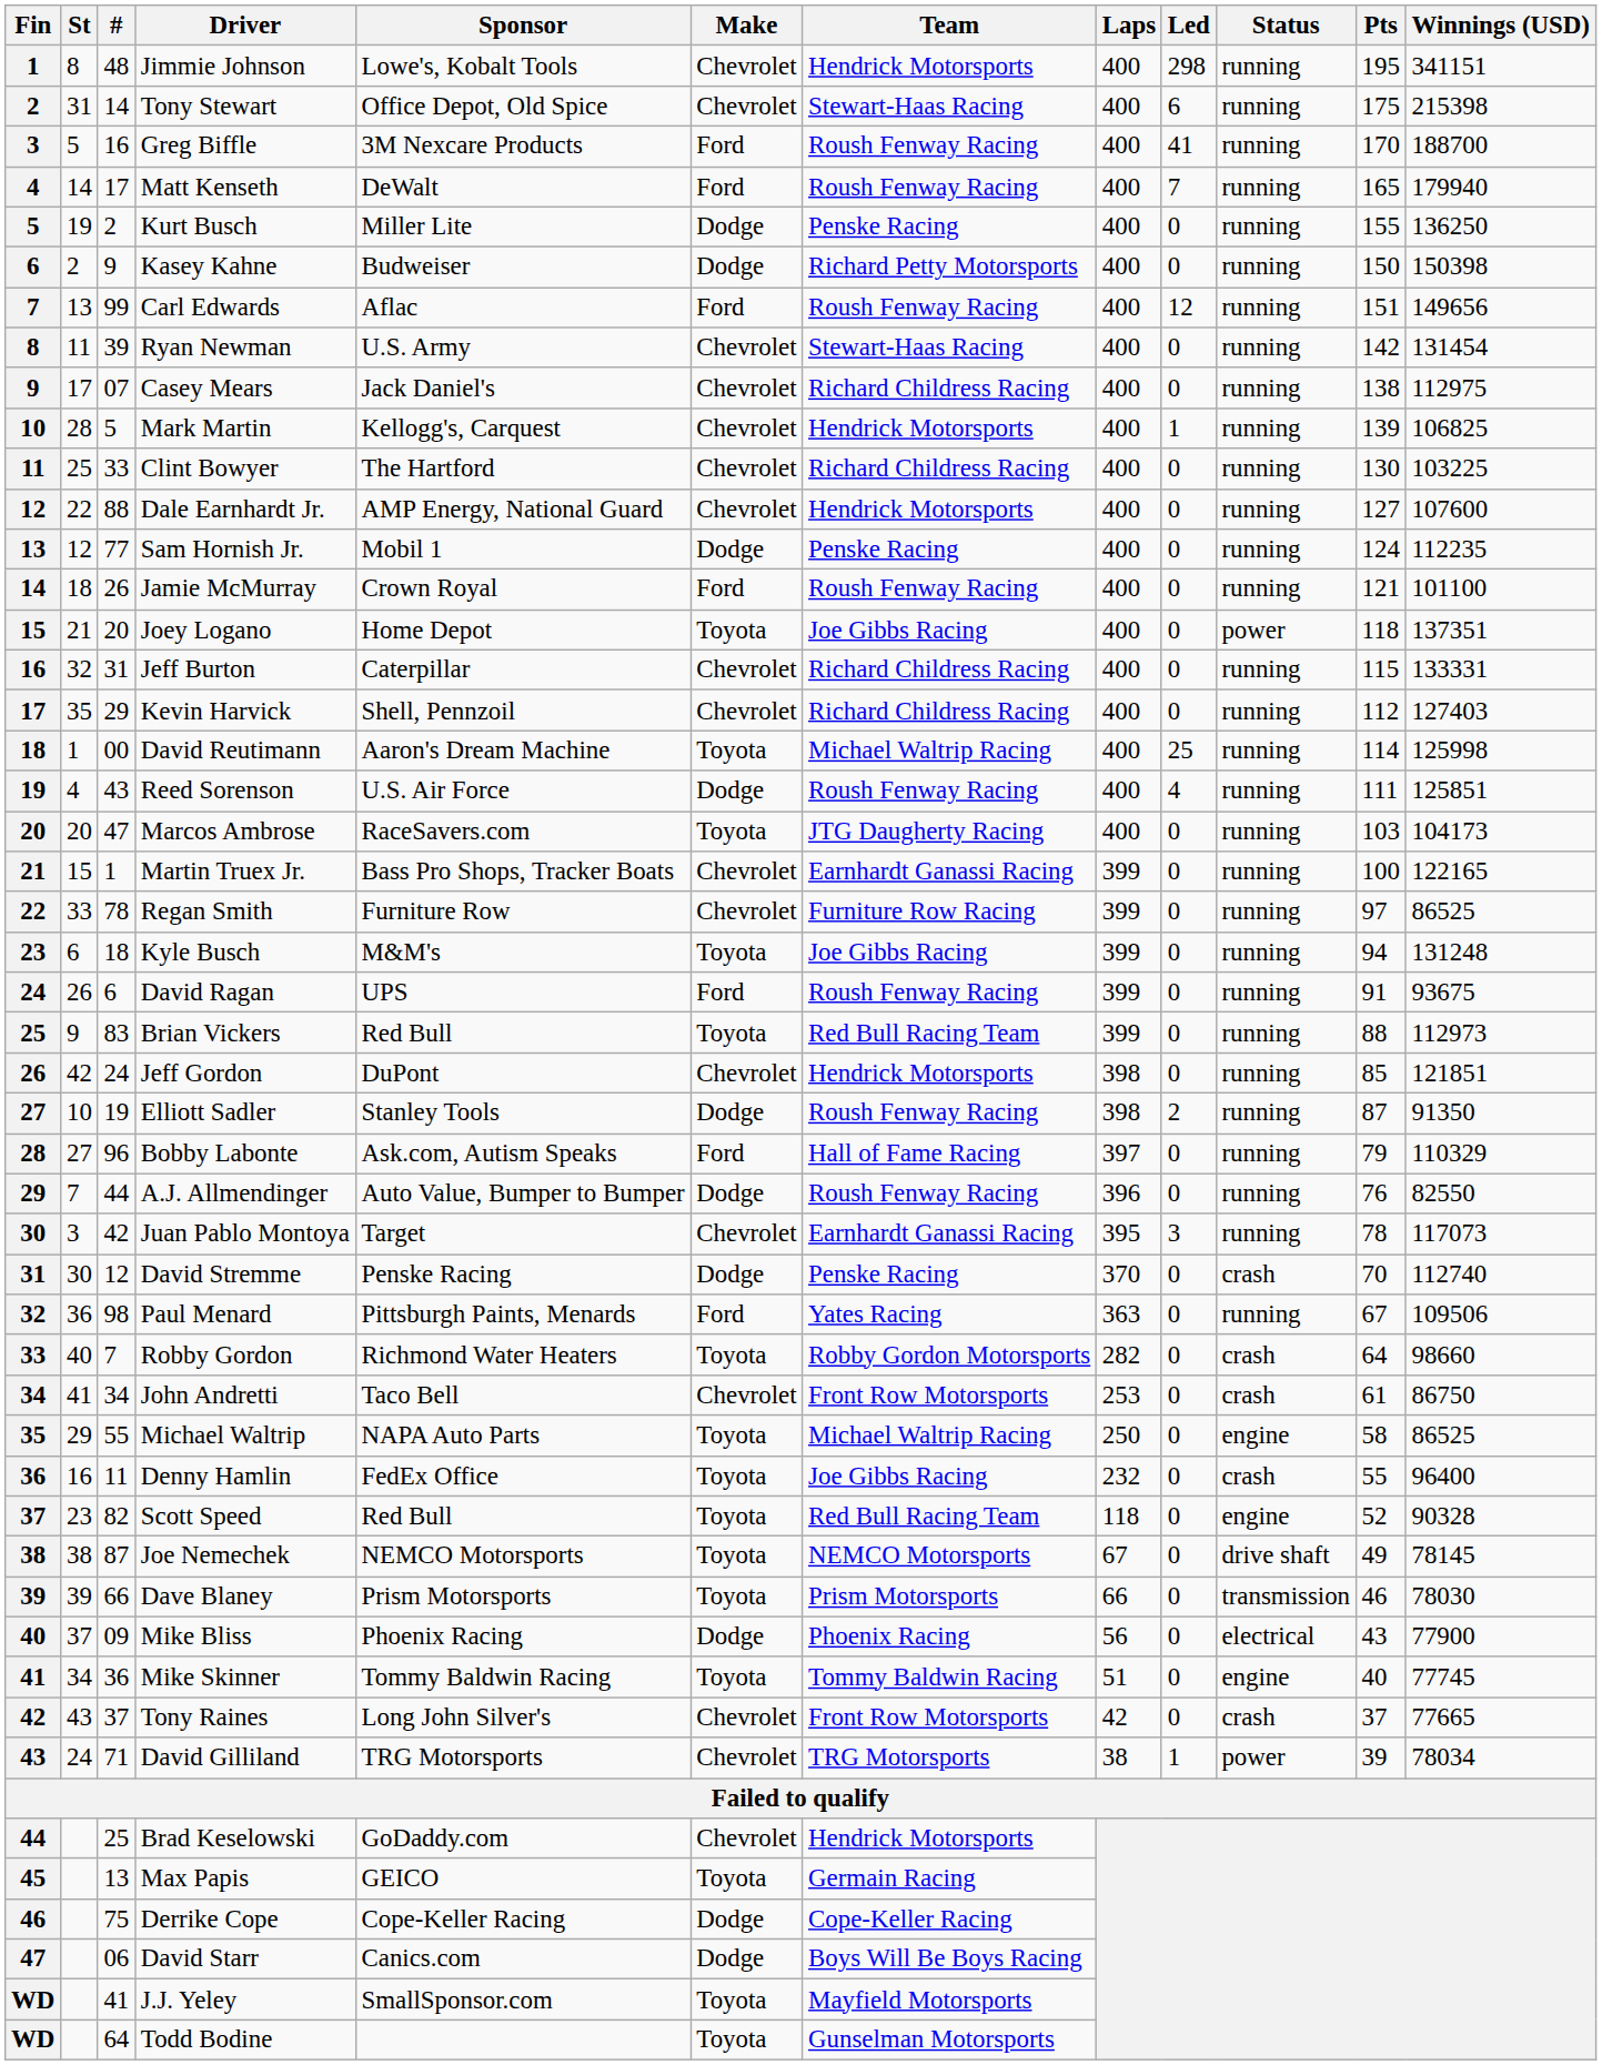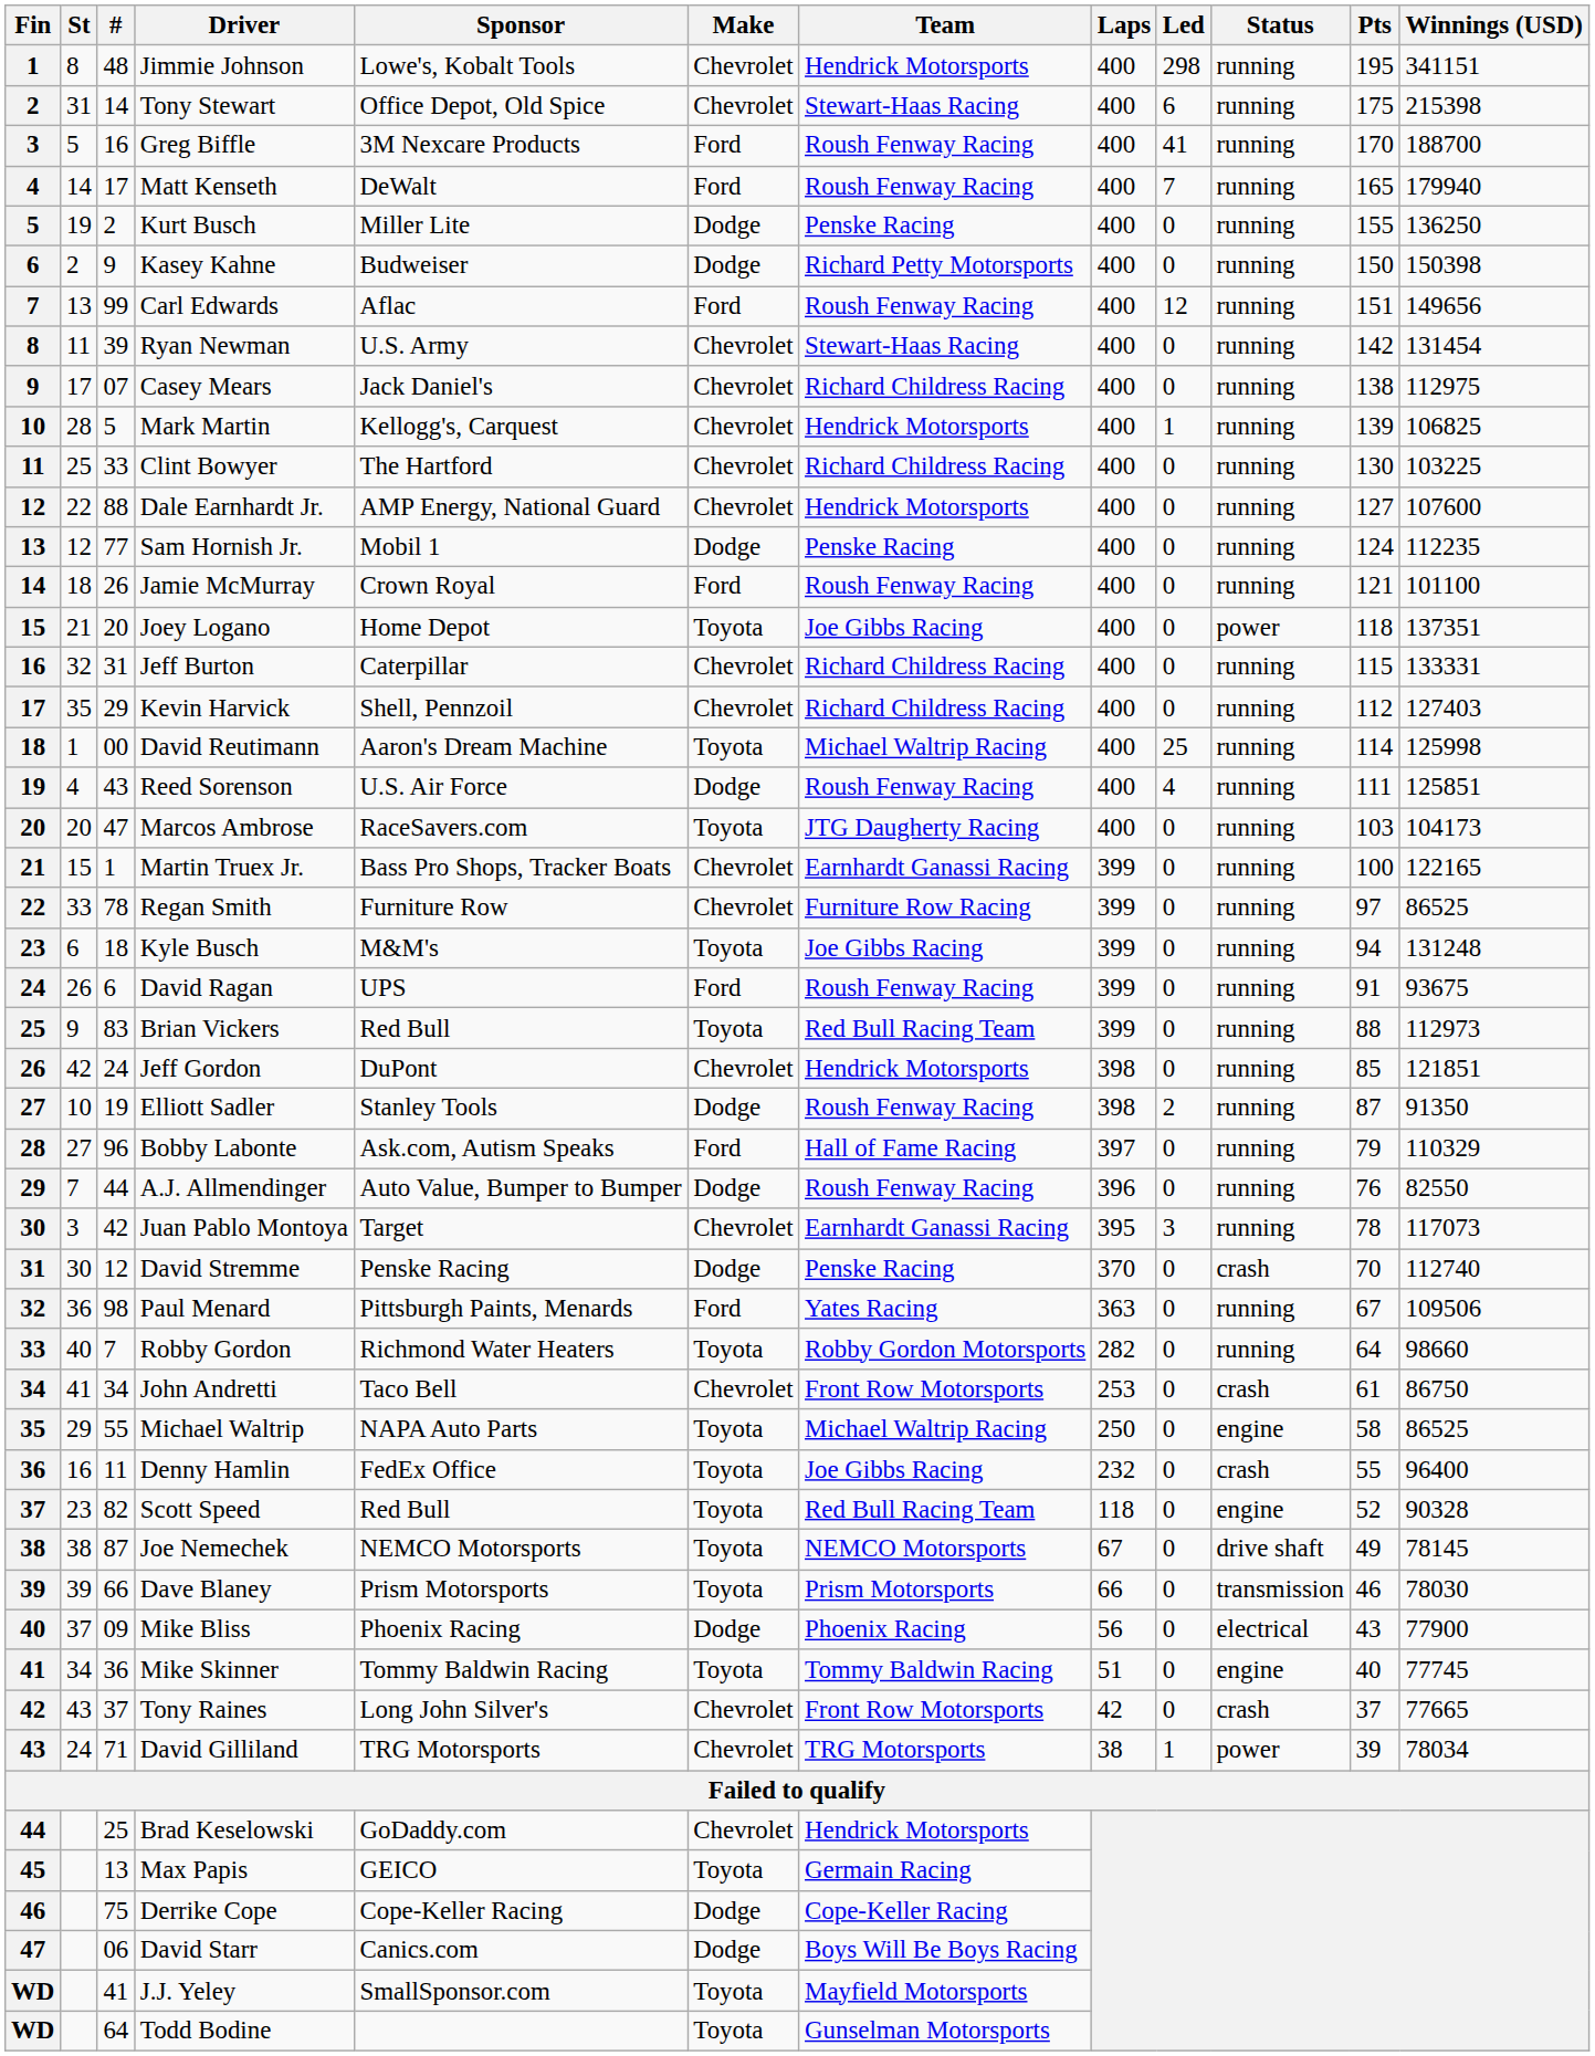Robby Gordon | Status: crash -> running
